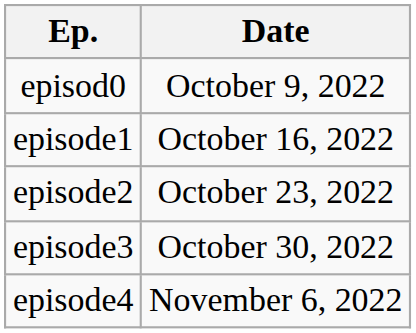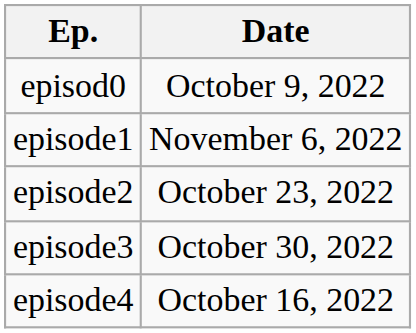episode1 | Date: October 16, 2022 -> November 6, 2022
episode4 | Date: November 6, 2022 -> October 16, 2022
